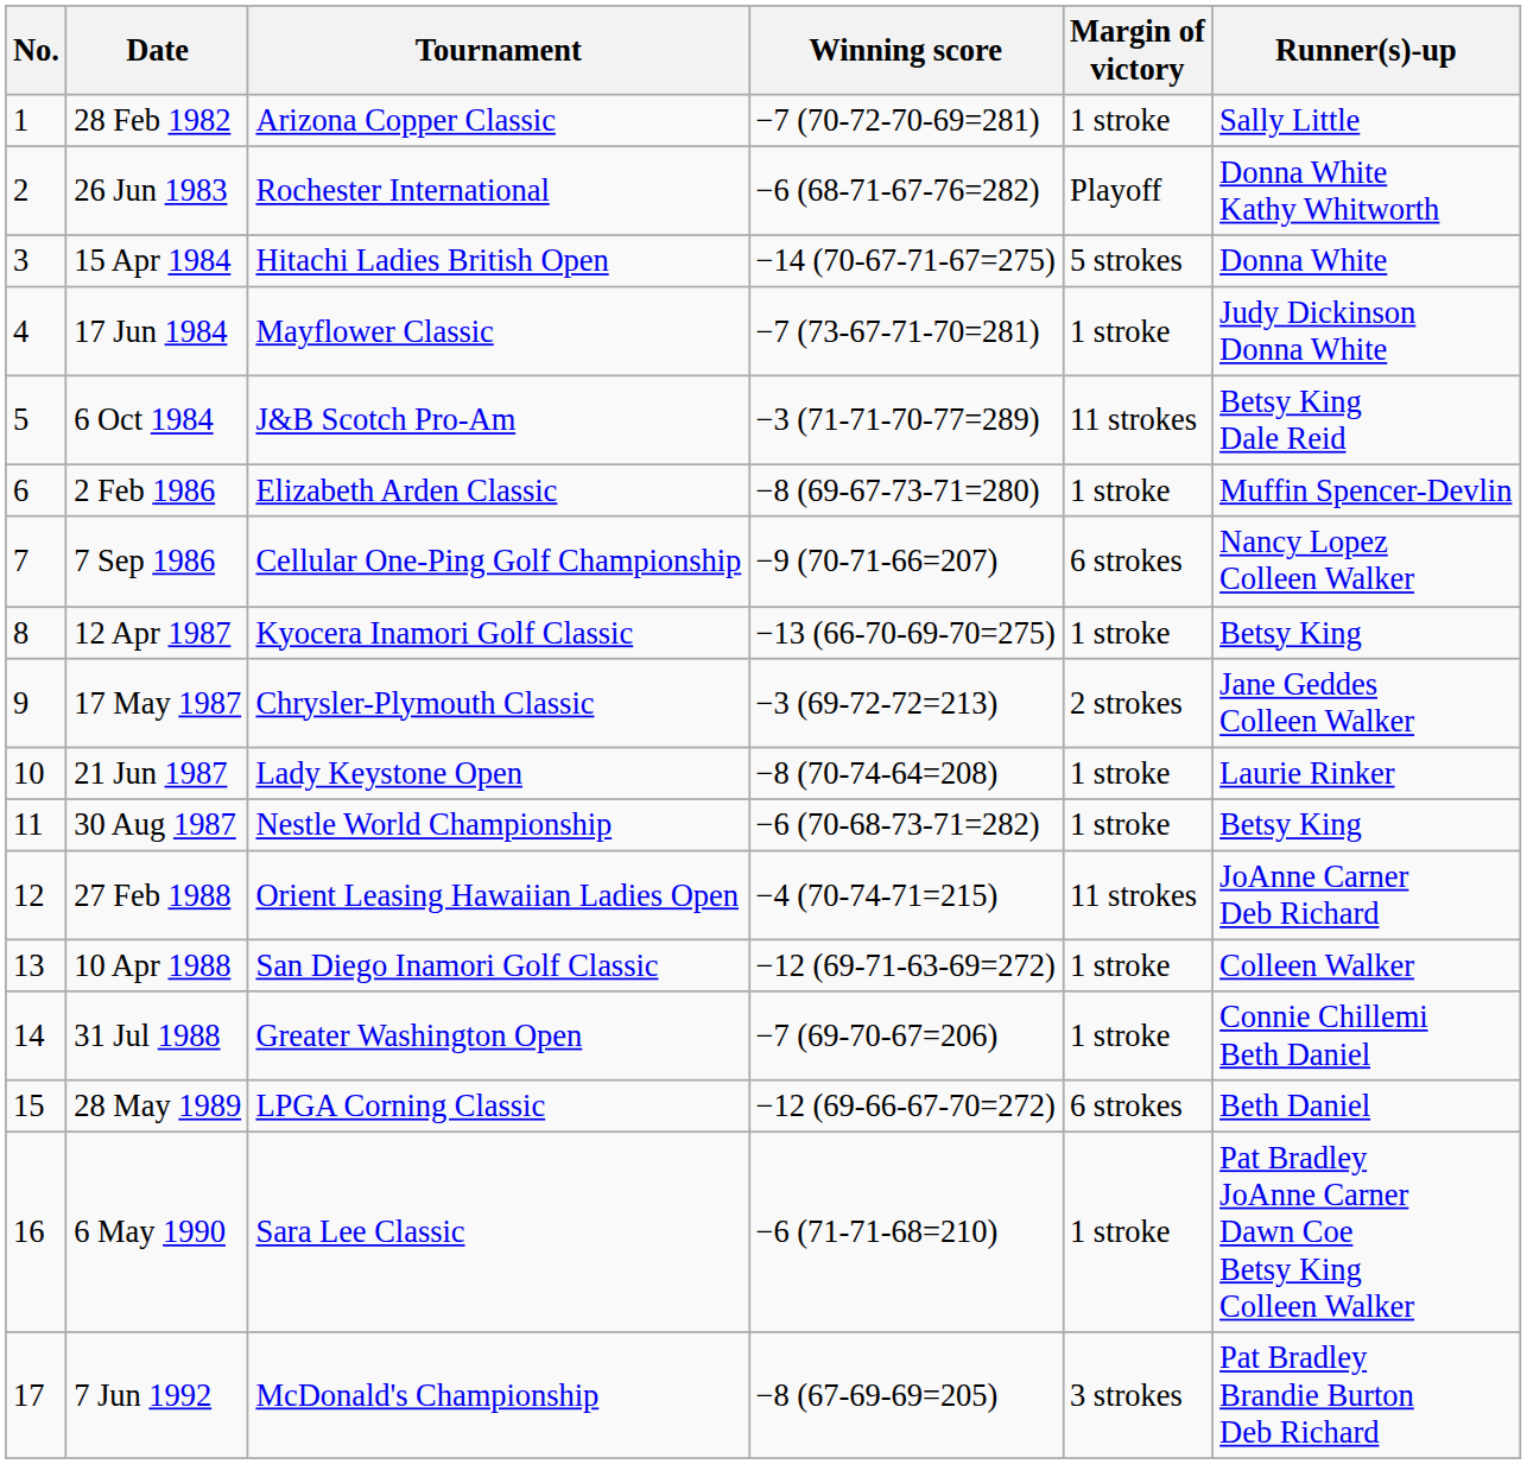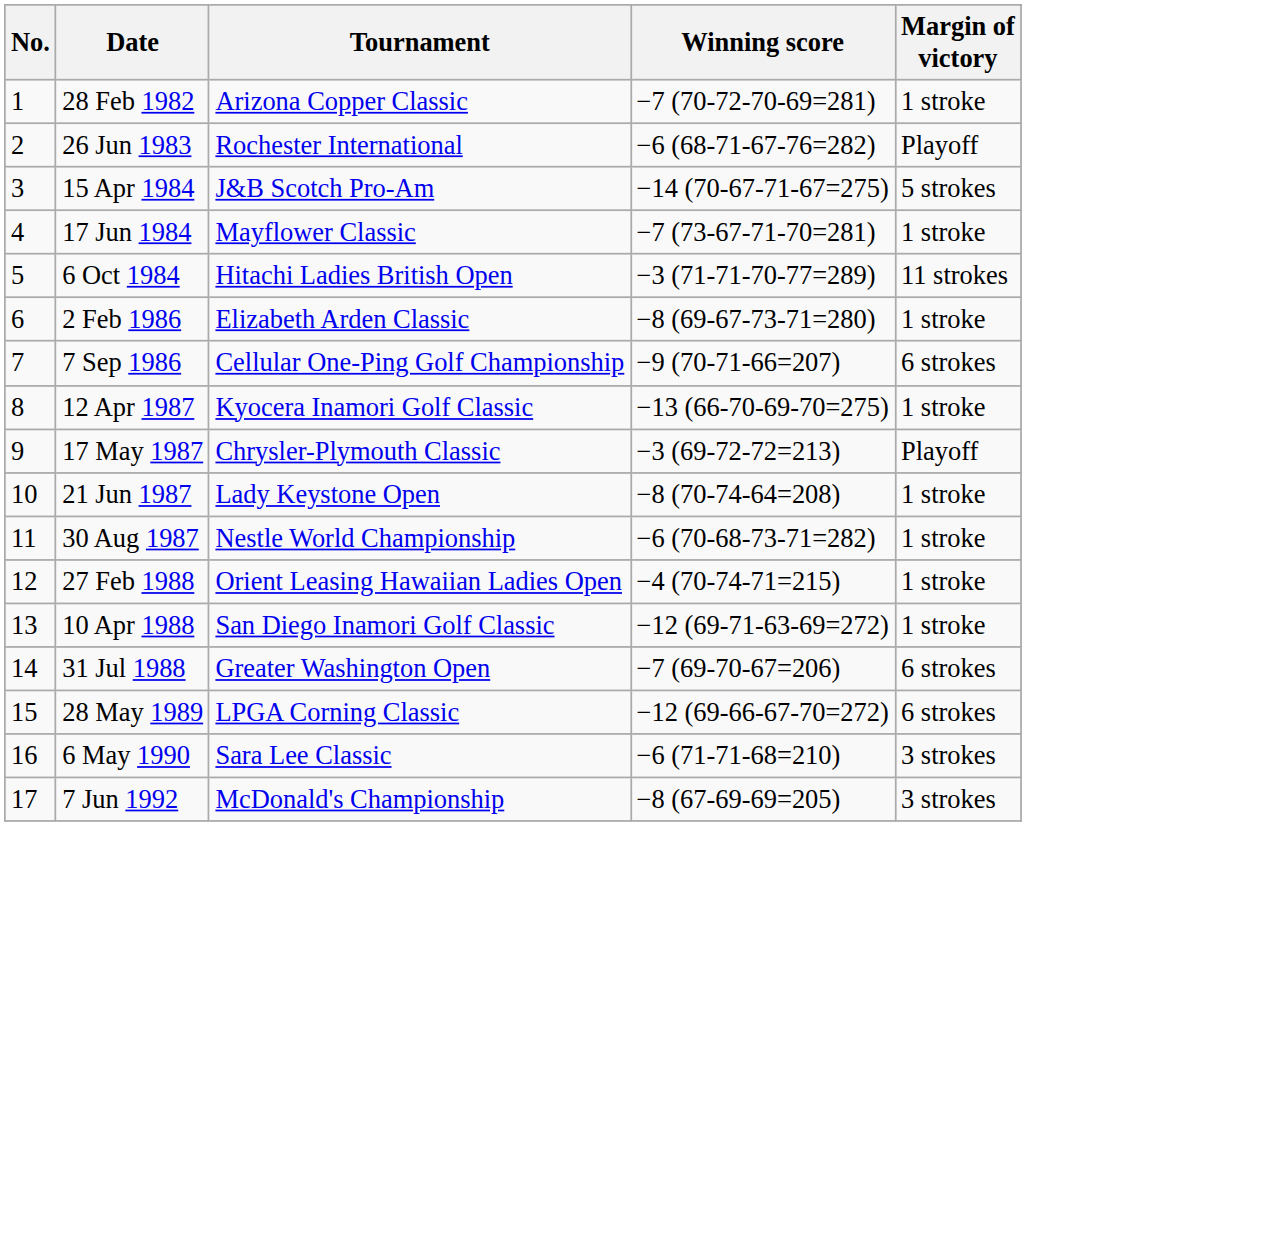- column: Runner(s)-up | Sally Little | Donna White Kathy Whitworth | Donna White | Judy Dickinson Donna White | Betsy King Dale Reid | Muffin Spencer-Devlin | Nancy Lopez Colleen Walker | Betsy King | Jane Geddes Colleen Walker | Laurie Rinker | Betsy King | JoAnne Carner Deb Richard | Colleen Walker | Connie Chillemi Beth Daniel | Beth Daniel | Pat Bradley JoAnne Carner Dawn Coe Betsy King Colleen Walker | Pat Bradley Brandie Burton Deb Richard
15 Apr 1984 | Tournament: Hitachi Ladies British Open -> J&B Scotch Pro-Am
6 Oct 1984 | Tournament: J&B Scotch Pro-Am -> Hitachi Ladies British Open
17 May 1987 | Margin of victory: 2 strokes -> Playoff
27 Feb 1988 | Margin of victory: 11 strokes -> 1 stroke
31 Jul 1988 | Margin of victory: 1 stroke -> 6 strokes
6 May 1990 | Margin of victory: 1 stroke -> 3 strokes
